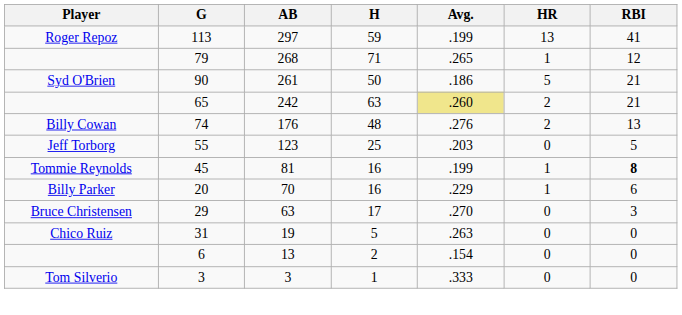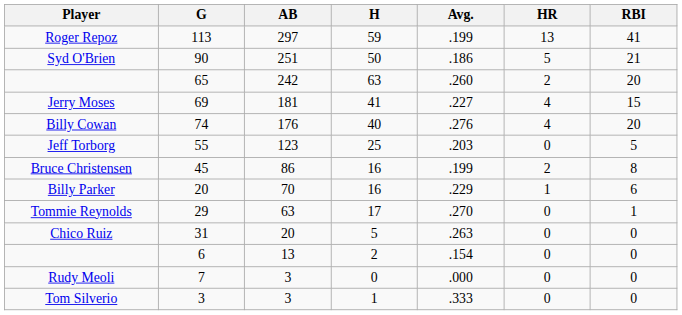- row: 79 | 268 | 71 | .265 | 1 | 12
90 | AB: 261 -> 251
65 | Avg.: khaki background -> no background
65 | RBI: 21 -> 20
+ row: Jerry Moses | 69 | 181 | 41 | .227 | 4 | 15
74 | H: 48 -> 40
74 | HR: 2 -> 4
74 | RBI: 13 -> 20
45 | Player: Tommie Reynolds -> Bruce Christensen
45 | AB: 81 -> 86
45 | HR: 1 -> 2
45 | RBI: bold -> normal
29 | Player: Bruce Christensen -> Tommie Reynolds
29 | RBI: 3 -> 1
31 | AB: 19 -> 20
+ row: Rudy Meoli | 7 | 3 | 0 | .000 | 0 | 0
